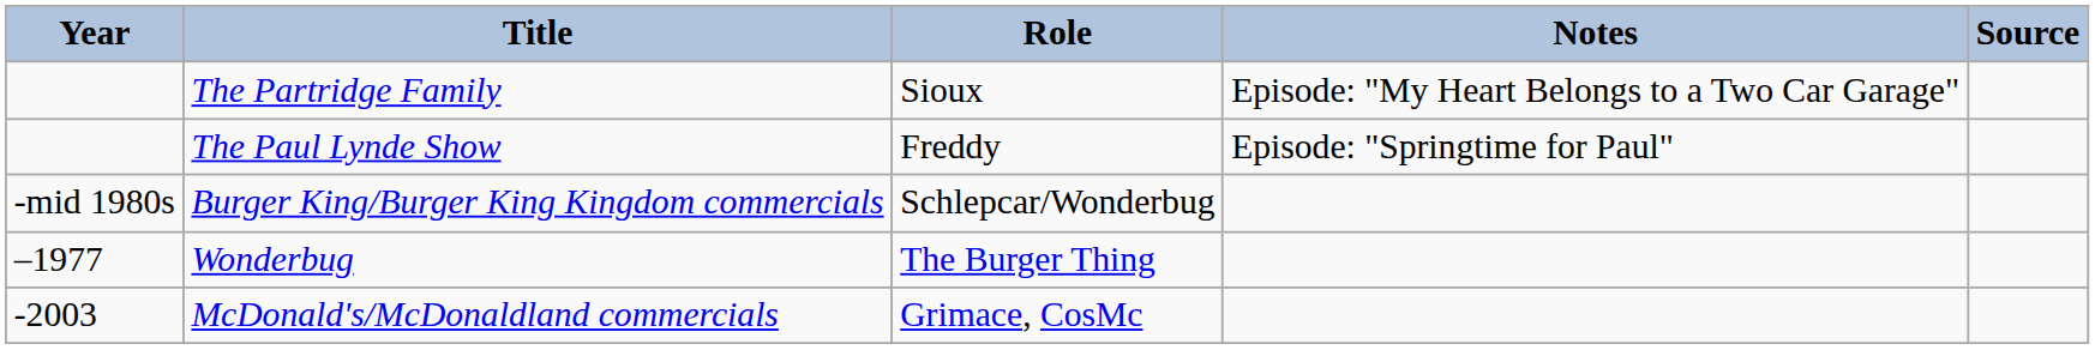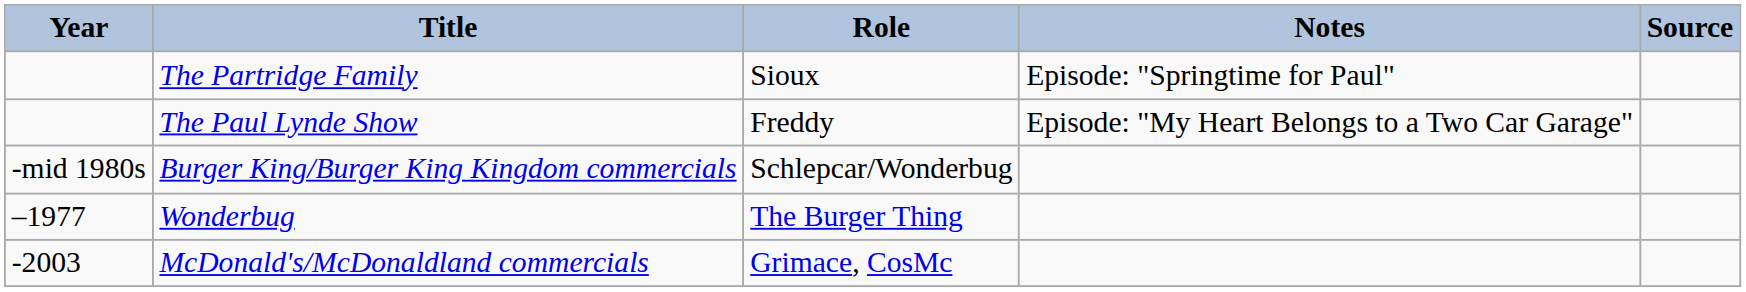The Partridge Family | Notes: Episode: "My Heart Belongs to a Two Car Garage" -> Episode: "Springtime for Paul"
The Paul Lynde Show | Notes: Episode: "Springtime for Paul" -> Episode: "My Heart Belongs to a Two Car Garage"
